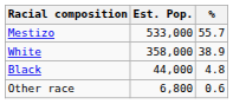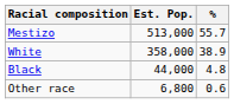Mestizo | Est. Pop.: 533,000 -> 513,000
